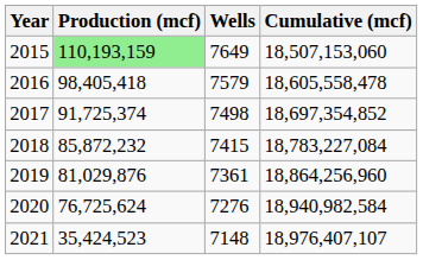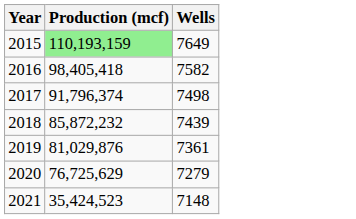- column: Cumulative (mcf) | 18,507,153,060 | 18,605,558,478 | 18,697,354,852 | 18,783,227,084 | 18,864,256,960 | 18,940,982,584 | 18,976,407,107
2016 | Wells: 7579 -> 7582
2017 | Production (mcf): 91,725,374 -> 91,796,374
2018 | Wells: 7415 -> 7439
2020 | Production (mcf): 76,725,624 -> 76,725,629
2020 | Wells: 7276 -> 7279
